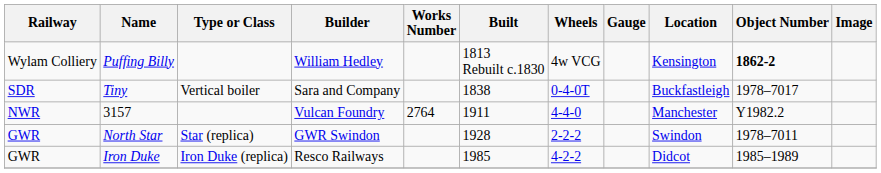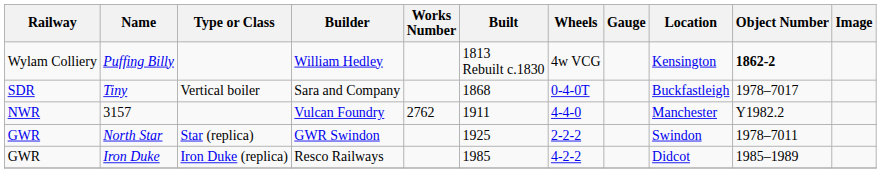Tiny | Built: 1838 -> 1868
3157 | Works Number: 2764 -> 2762
North Star | Built: 1928 -> 1925
